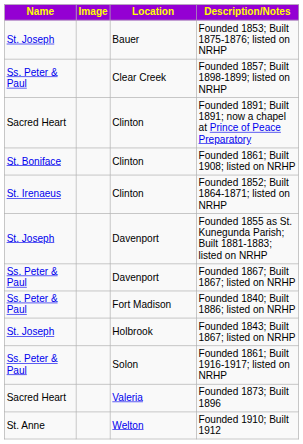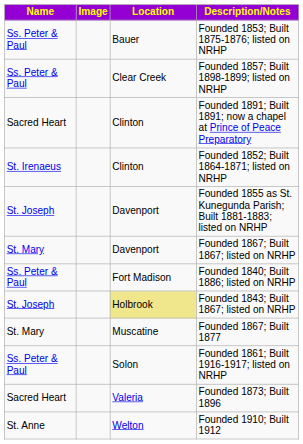Founded 1853; Built 1875-1876; listed on NRHP | Name: St. Joseph -> Ss. Peter & Paul
- row: St. Boniface | Clinton | Founded 1861; Built 1908; listed on NRHP
Founded 1867; Built 1867; listed on NRHP | Name: Ss. Peter & Paul -> St. Mary
Founded 1843; Built 1867; listed on NRHP | Location: no background -> khaki background
+ row: St. Mary | Muscatine | Founded 1867; Built 1877
